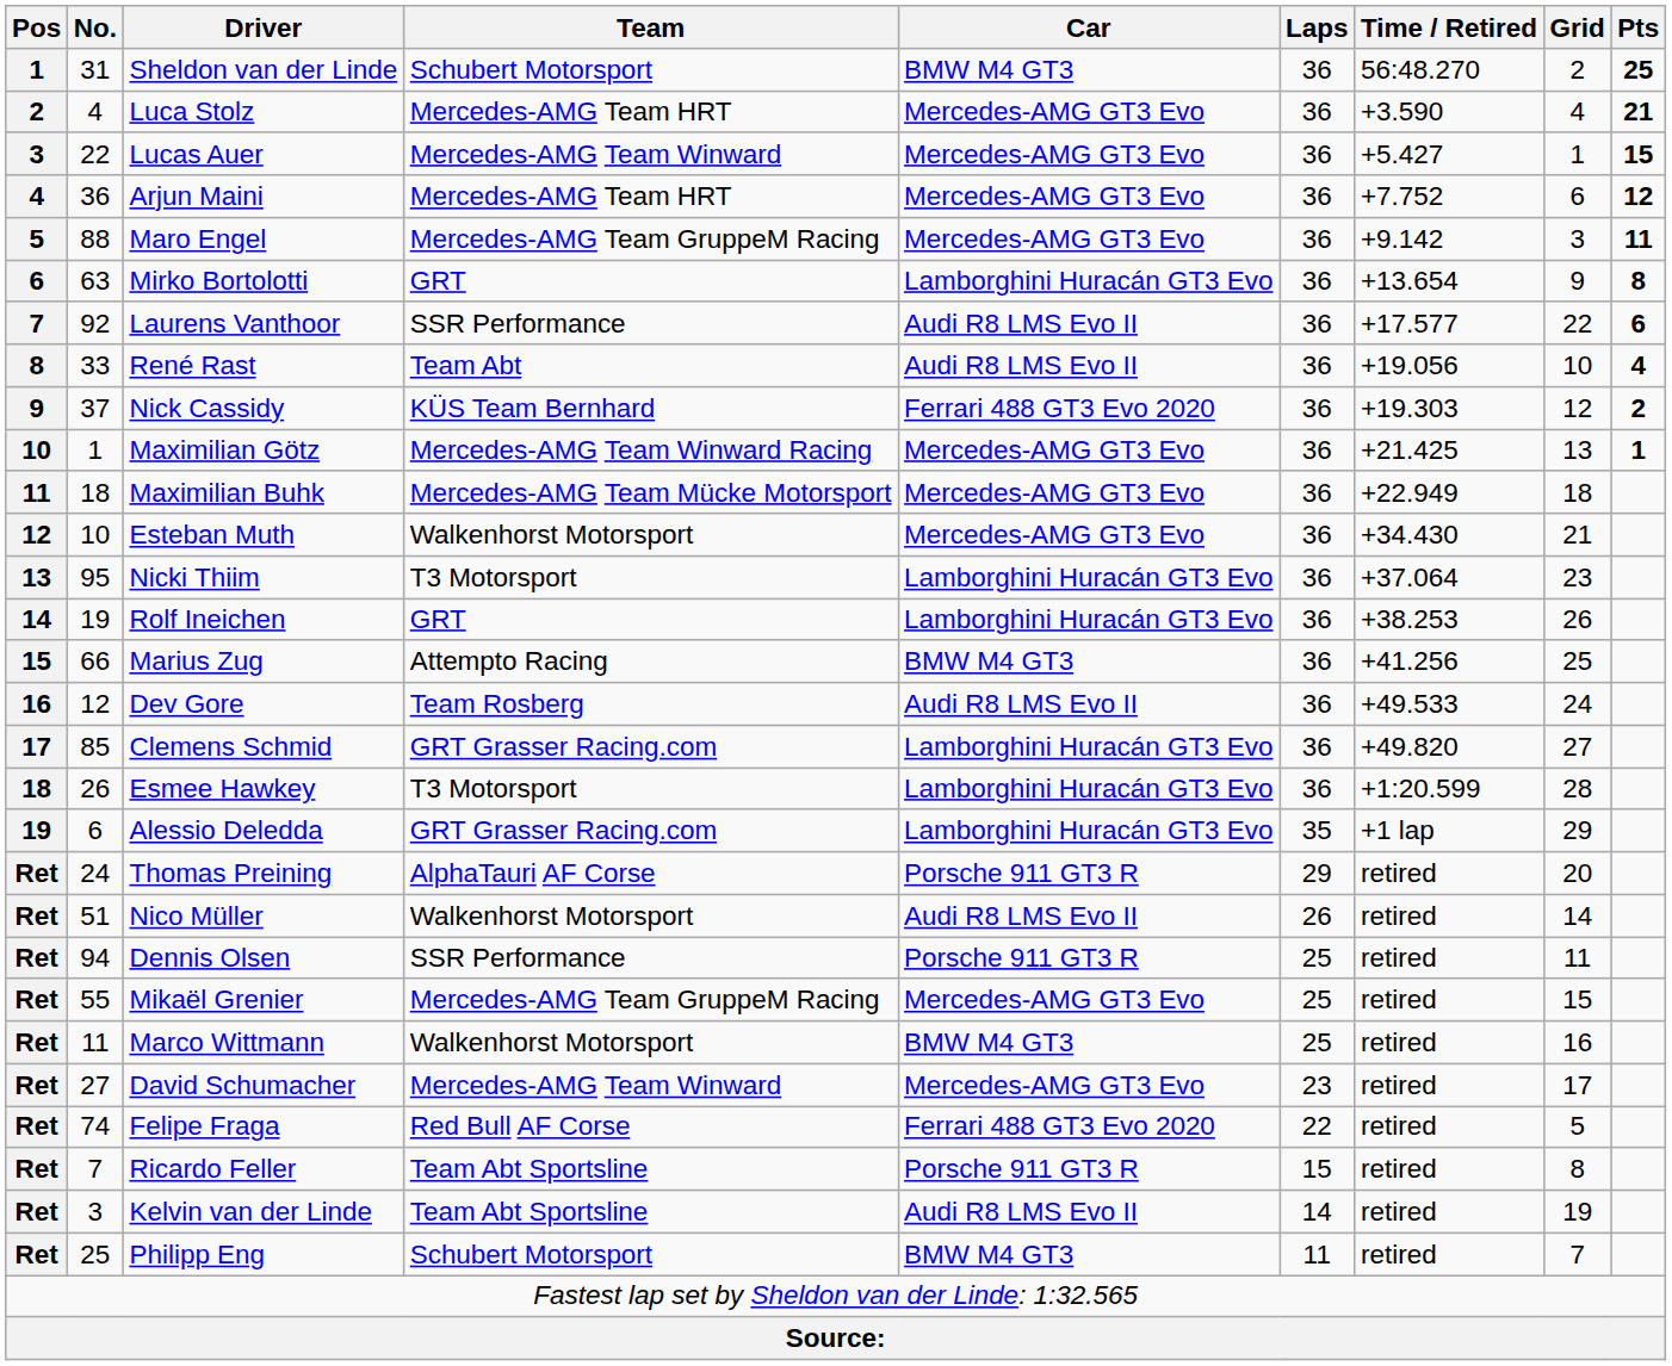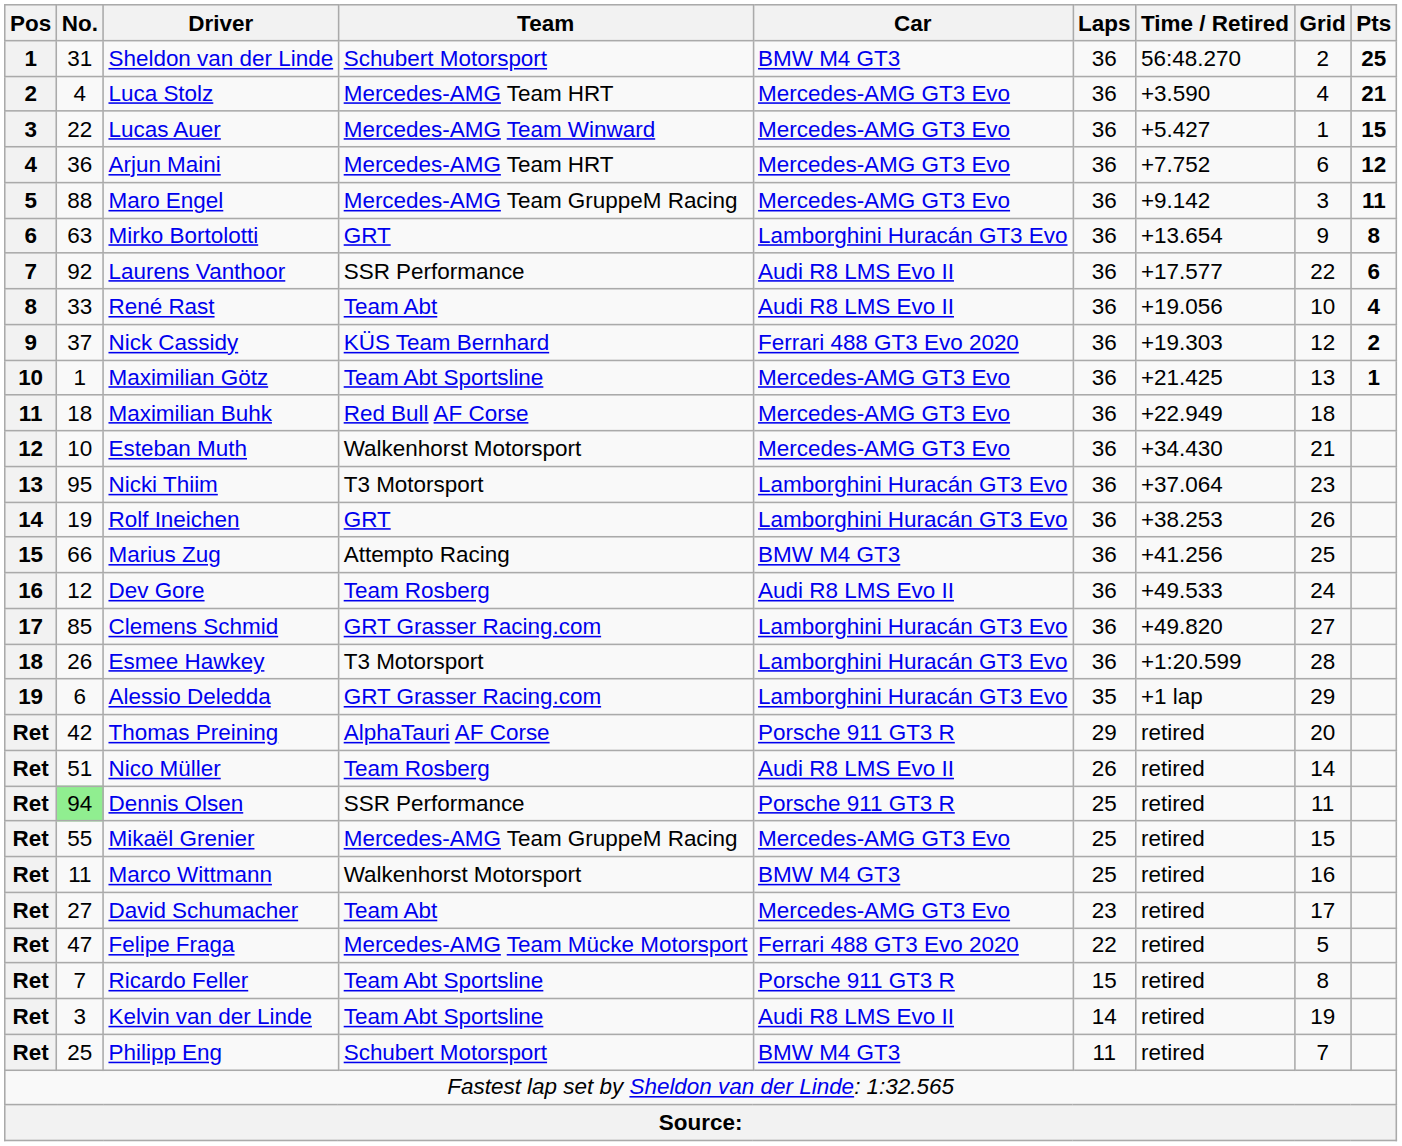Maximilian Götz | Team: Mercedes-AMG Team Winward Racing -> Team Abt Sportsline
Maximilian Buhk | Team: Mercedes-AMG Team Mücke Motorsport -> Red Bull AF Corse
Thomas Preining | No.: 24 -> 42
Nico Müller | Team: Walkenhorst Motorsport -> Team Rosberg
Dennis Olsen | No.: no background -> lightgreen background
David Schumacher | Team: Mercedes-AMG Team Winward -> Team Abt
Felipe Fraga | No.: 74 -> 47
Felipe Fraga | Team: Red Bull AF Corse -> Mercedes-AMG Team Mücke Motorsport
